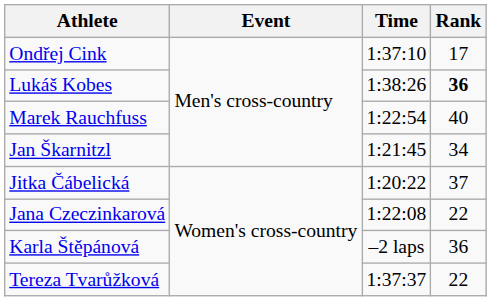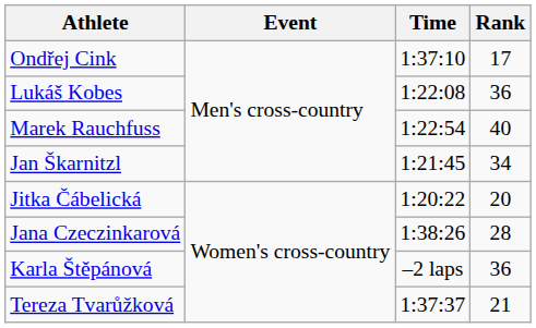Lukáš Kobes | Time: 1:38:26 -> 1:22:08
Lukáš Kobes | Rank: bold -> normal
Jitka Čábelická | Rank: 37 -> 20
Jana Czeczinkarová | Time: 1:22:08 -> 1:38:26
Jana Czeczinkarová | Rank: 22 -> 28
Tereza Tvarůžková | Rank: 22 -> 21
